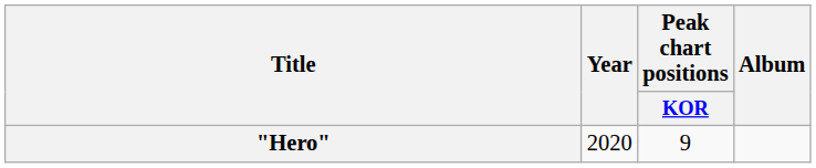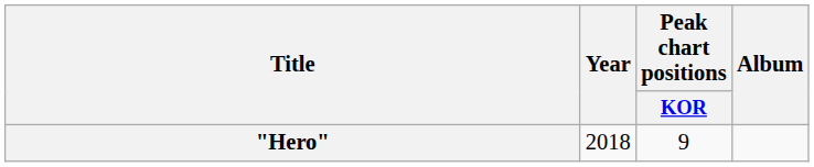"Hero" | Year: 2020 -> 2018
